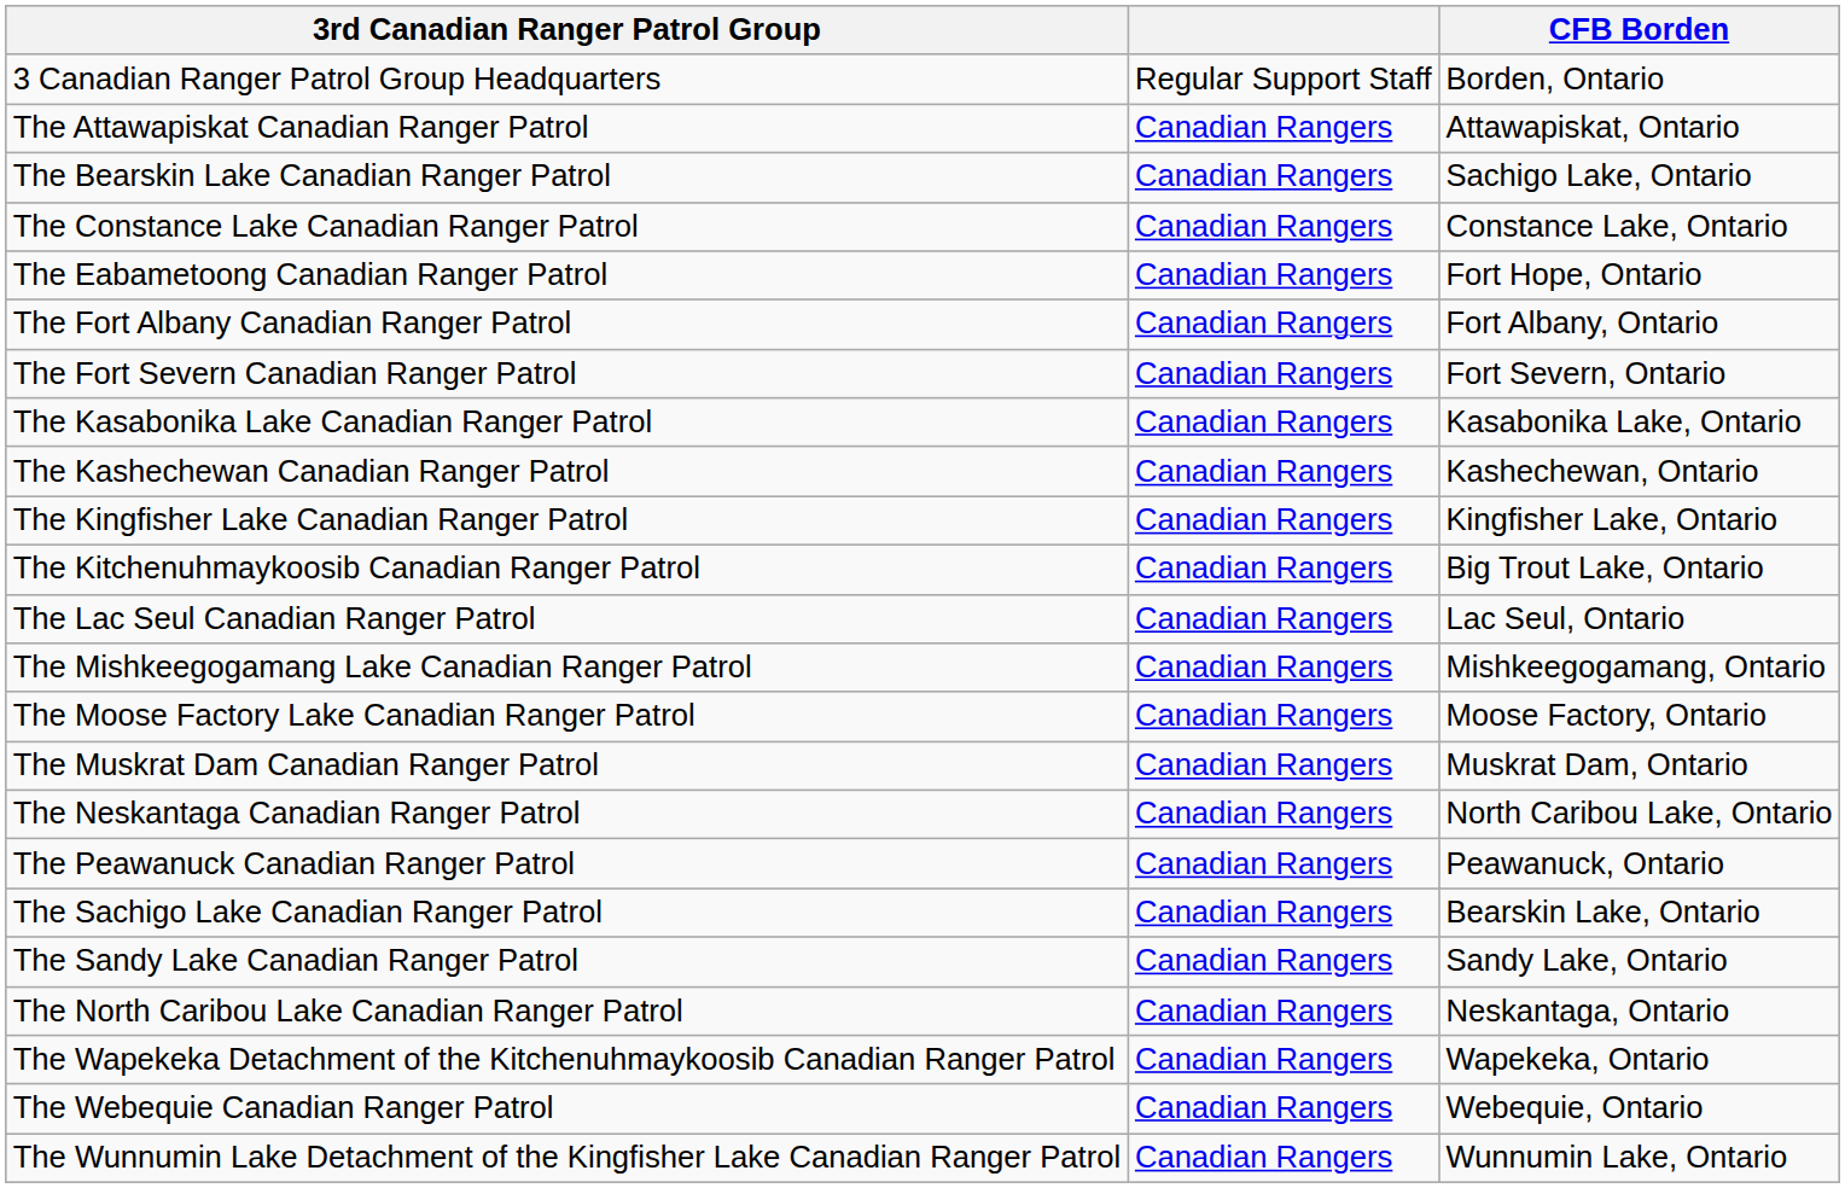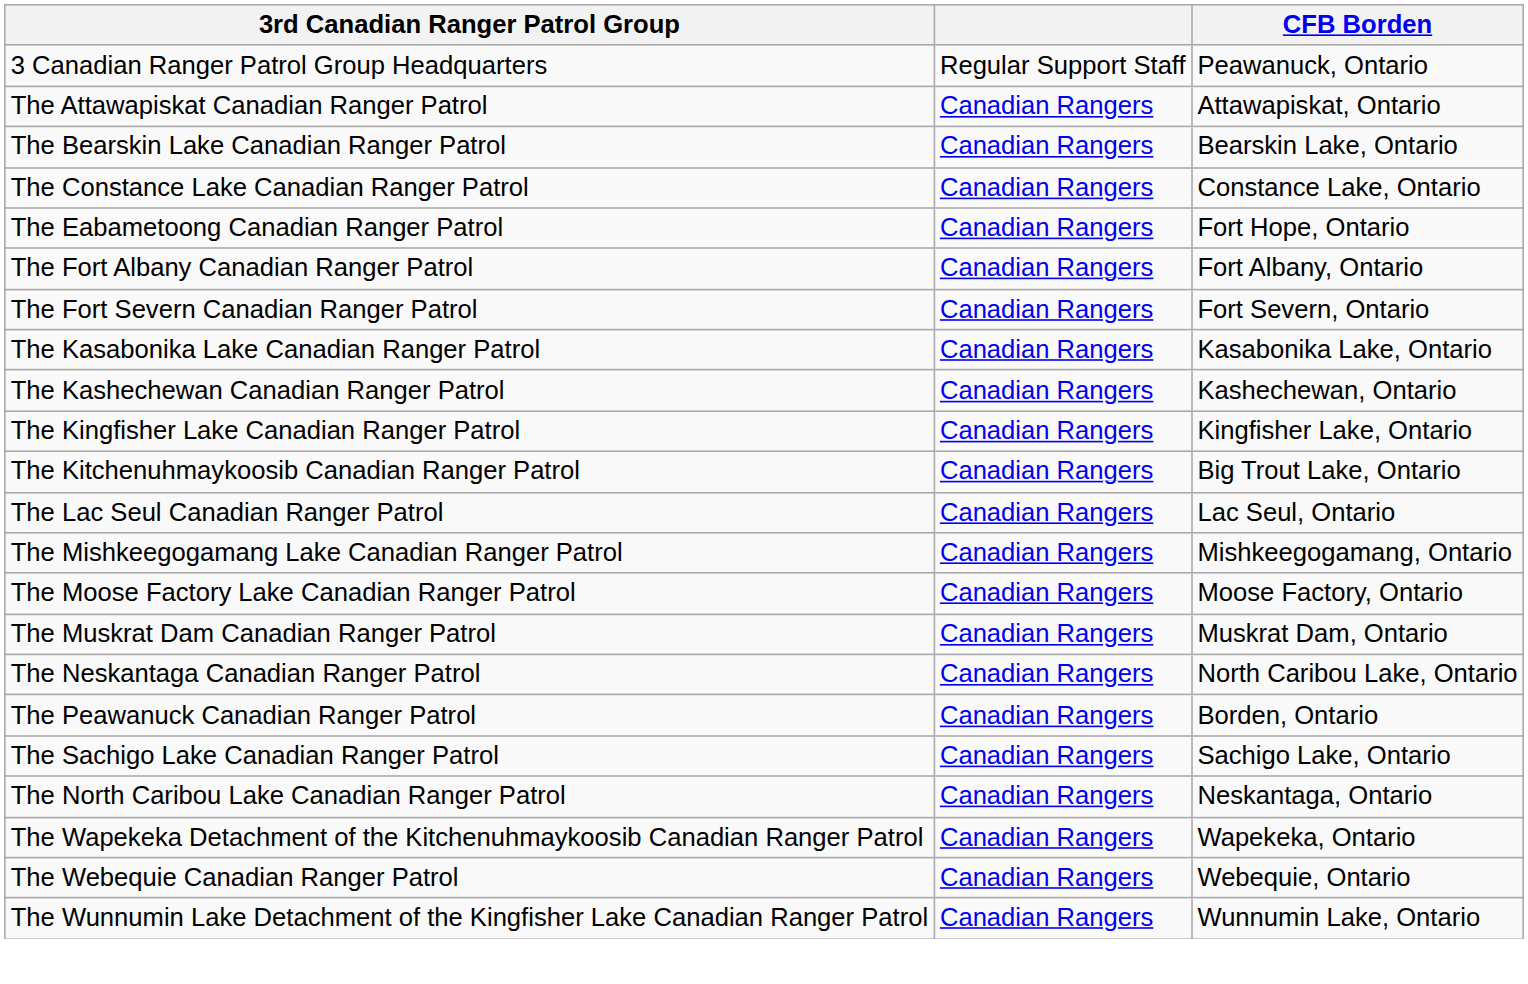3 Canadian Ranger Patrol Group Headquarters | CFB Borden: Borden, Ontario -> Peawanuck, Ontario
The Bearskin Lake Canadian Ranger Patrol | CFB Borden: Sachigo Lake, Ontario -> Bearskin Lake, Ontario
The Peawanuck Canadian Ranger Patrol | CFB Borden: Peawanuck, Ontario -> Borden, Ontario
The Sachigo Lake Canadian Ranger Patrol | CFB Borden: Bearskin Lake, Ontario -> Sachigo Lake, Ontario
- row: The Sandy Lake Canadian Ranger Patrol | Canadian Rangers | Sandy Lake, Ontario
